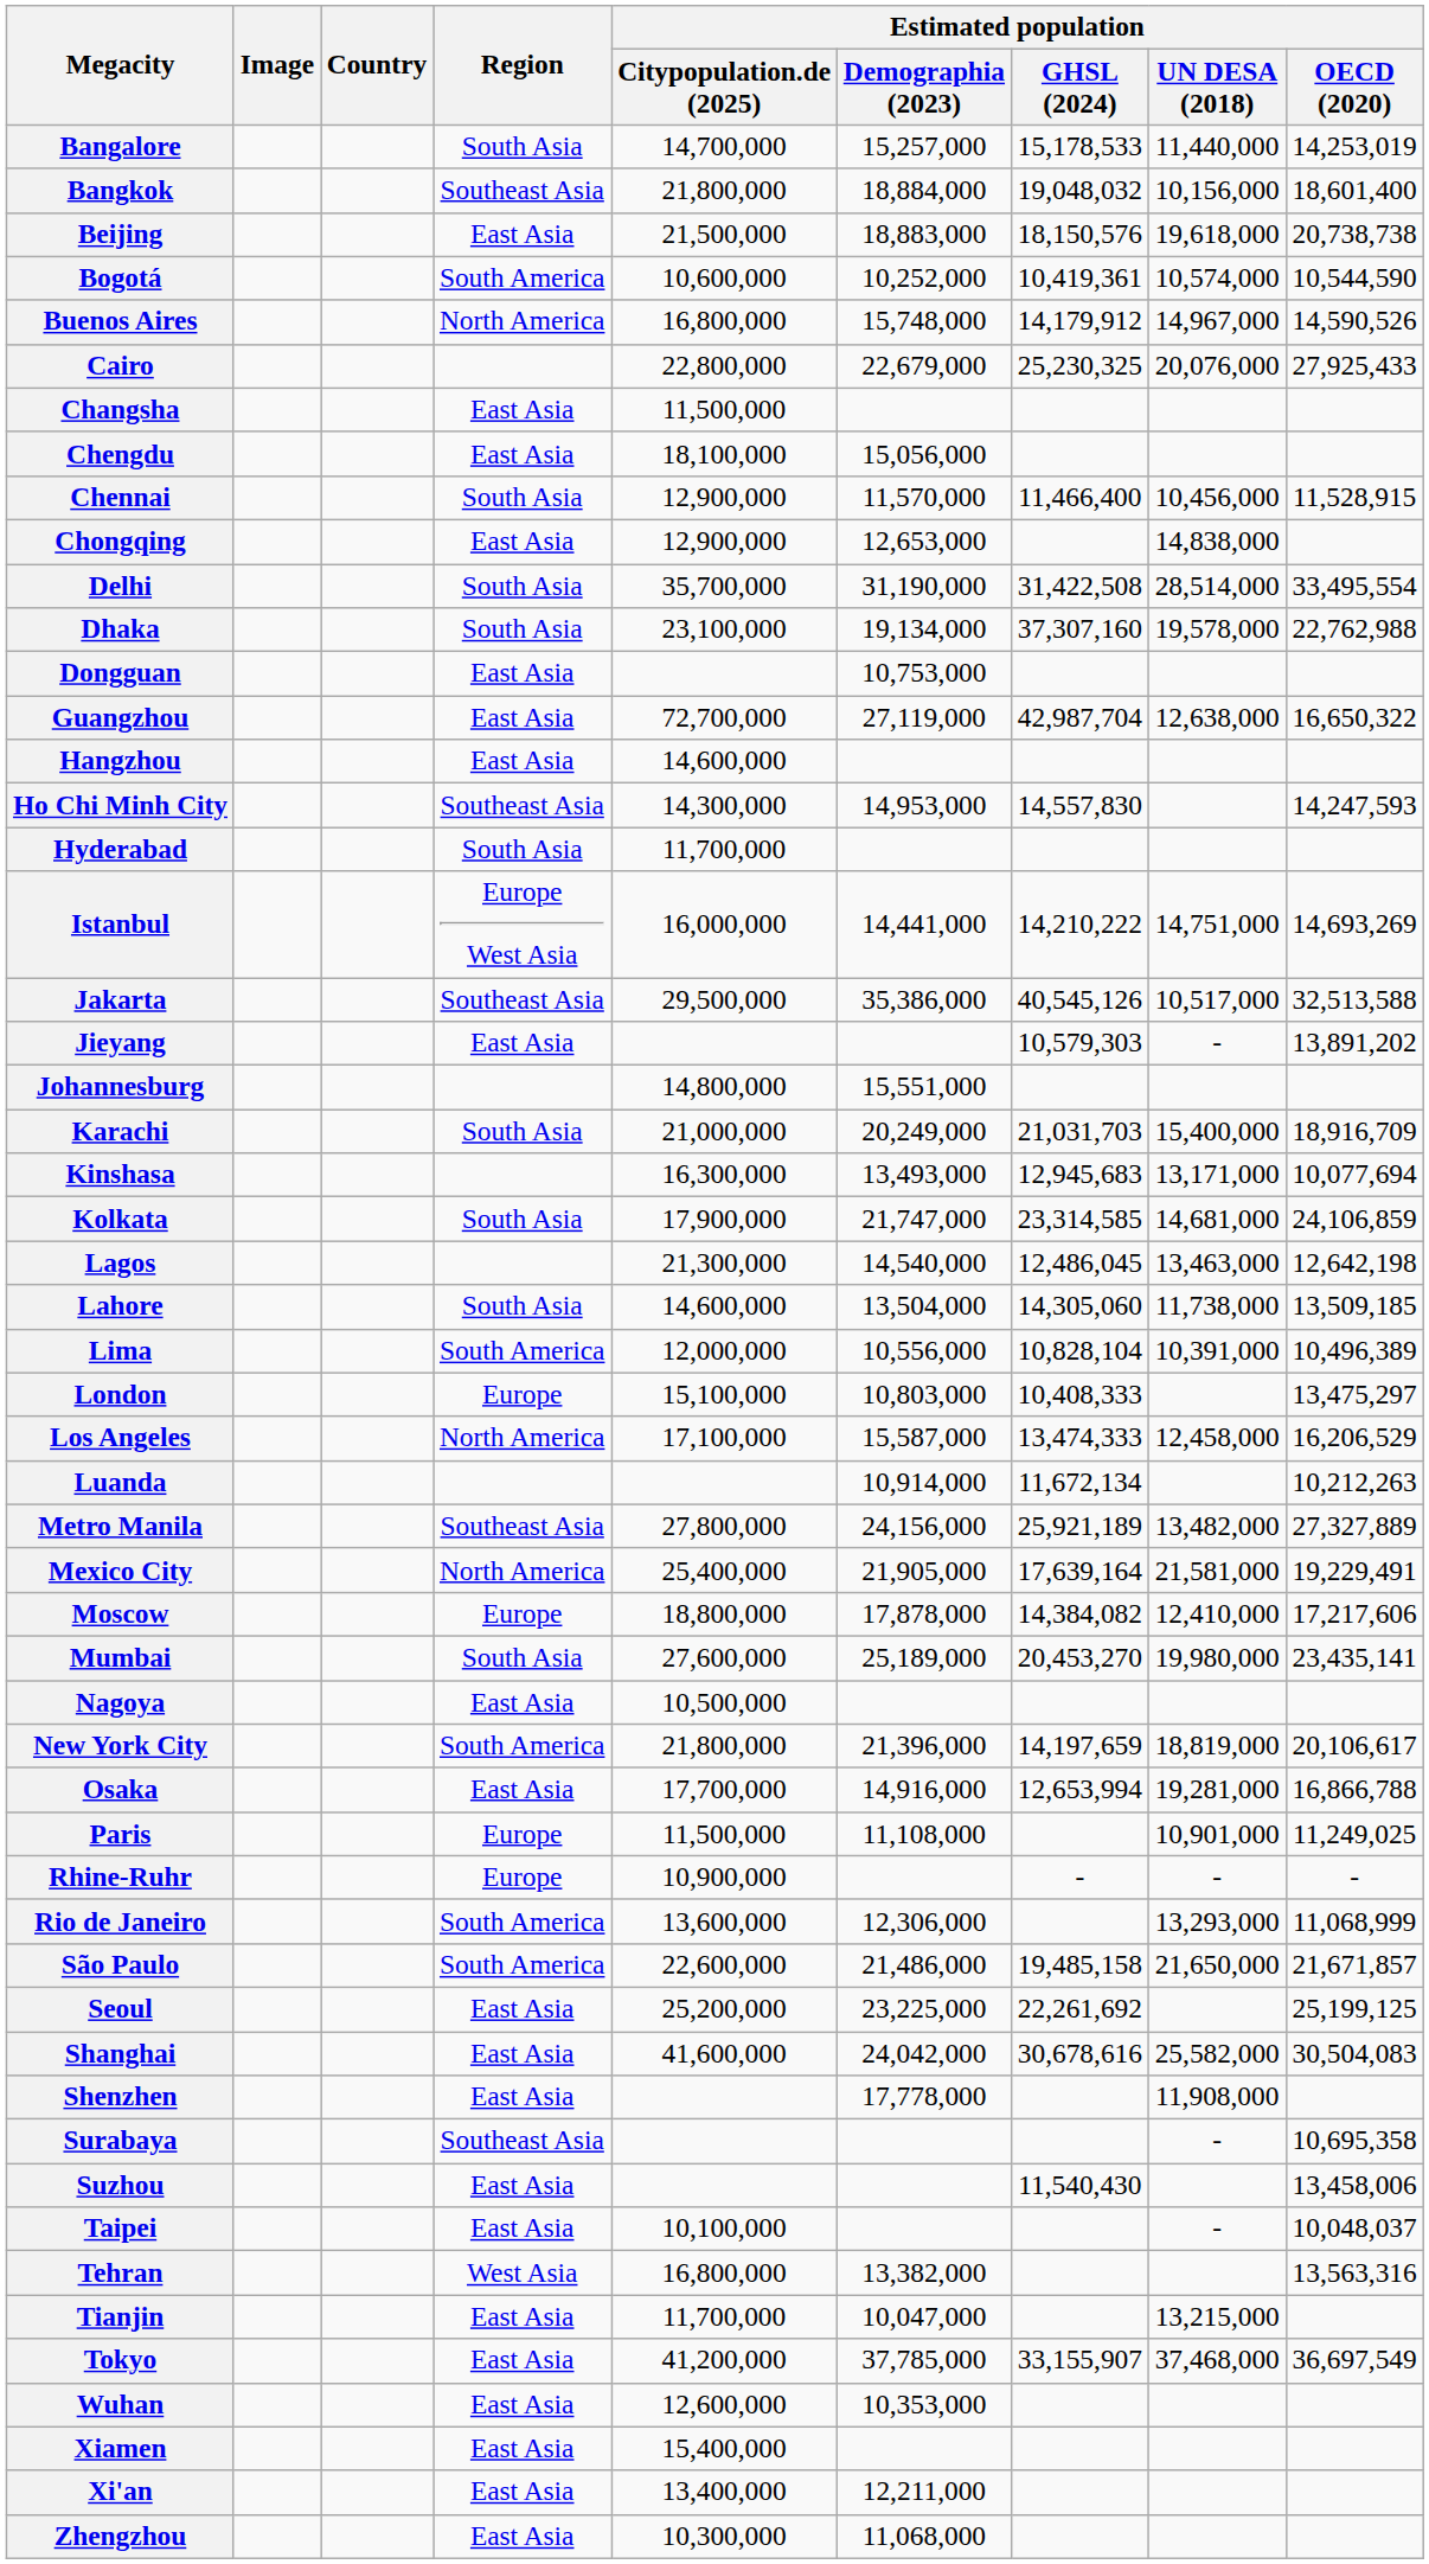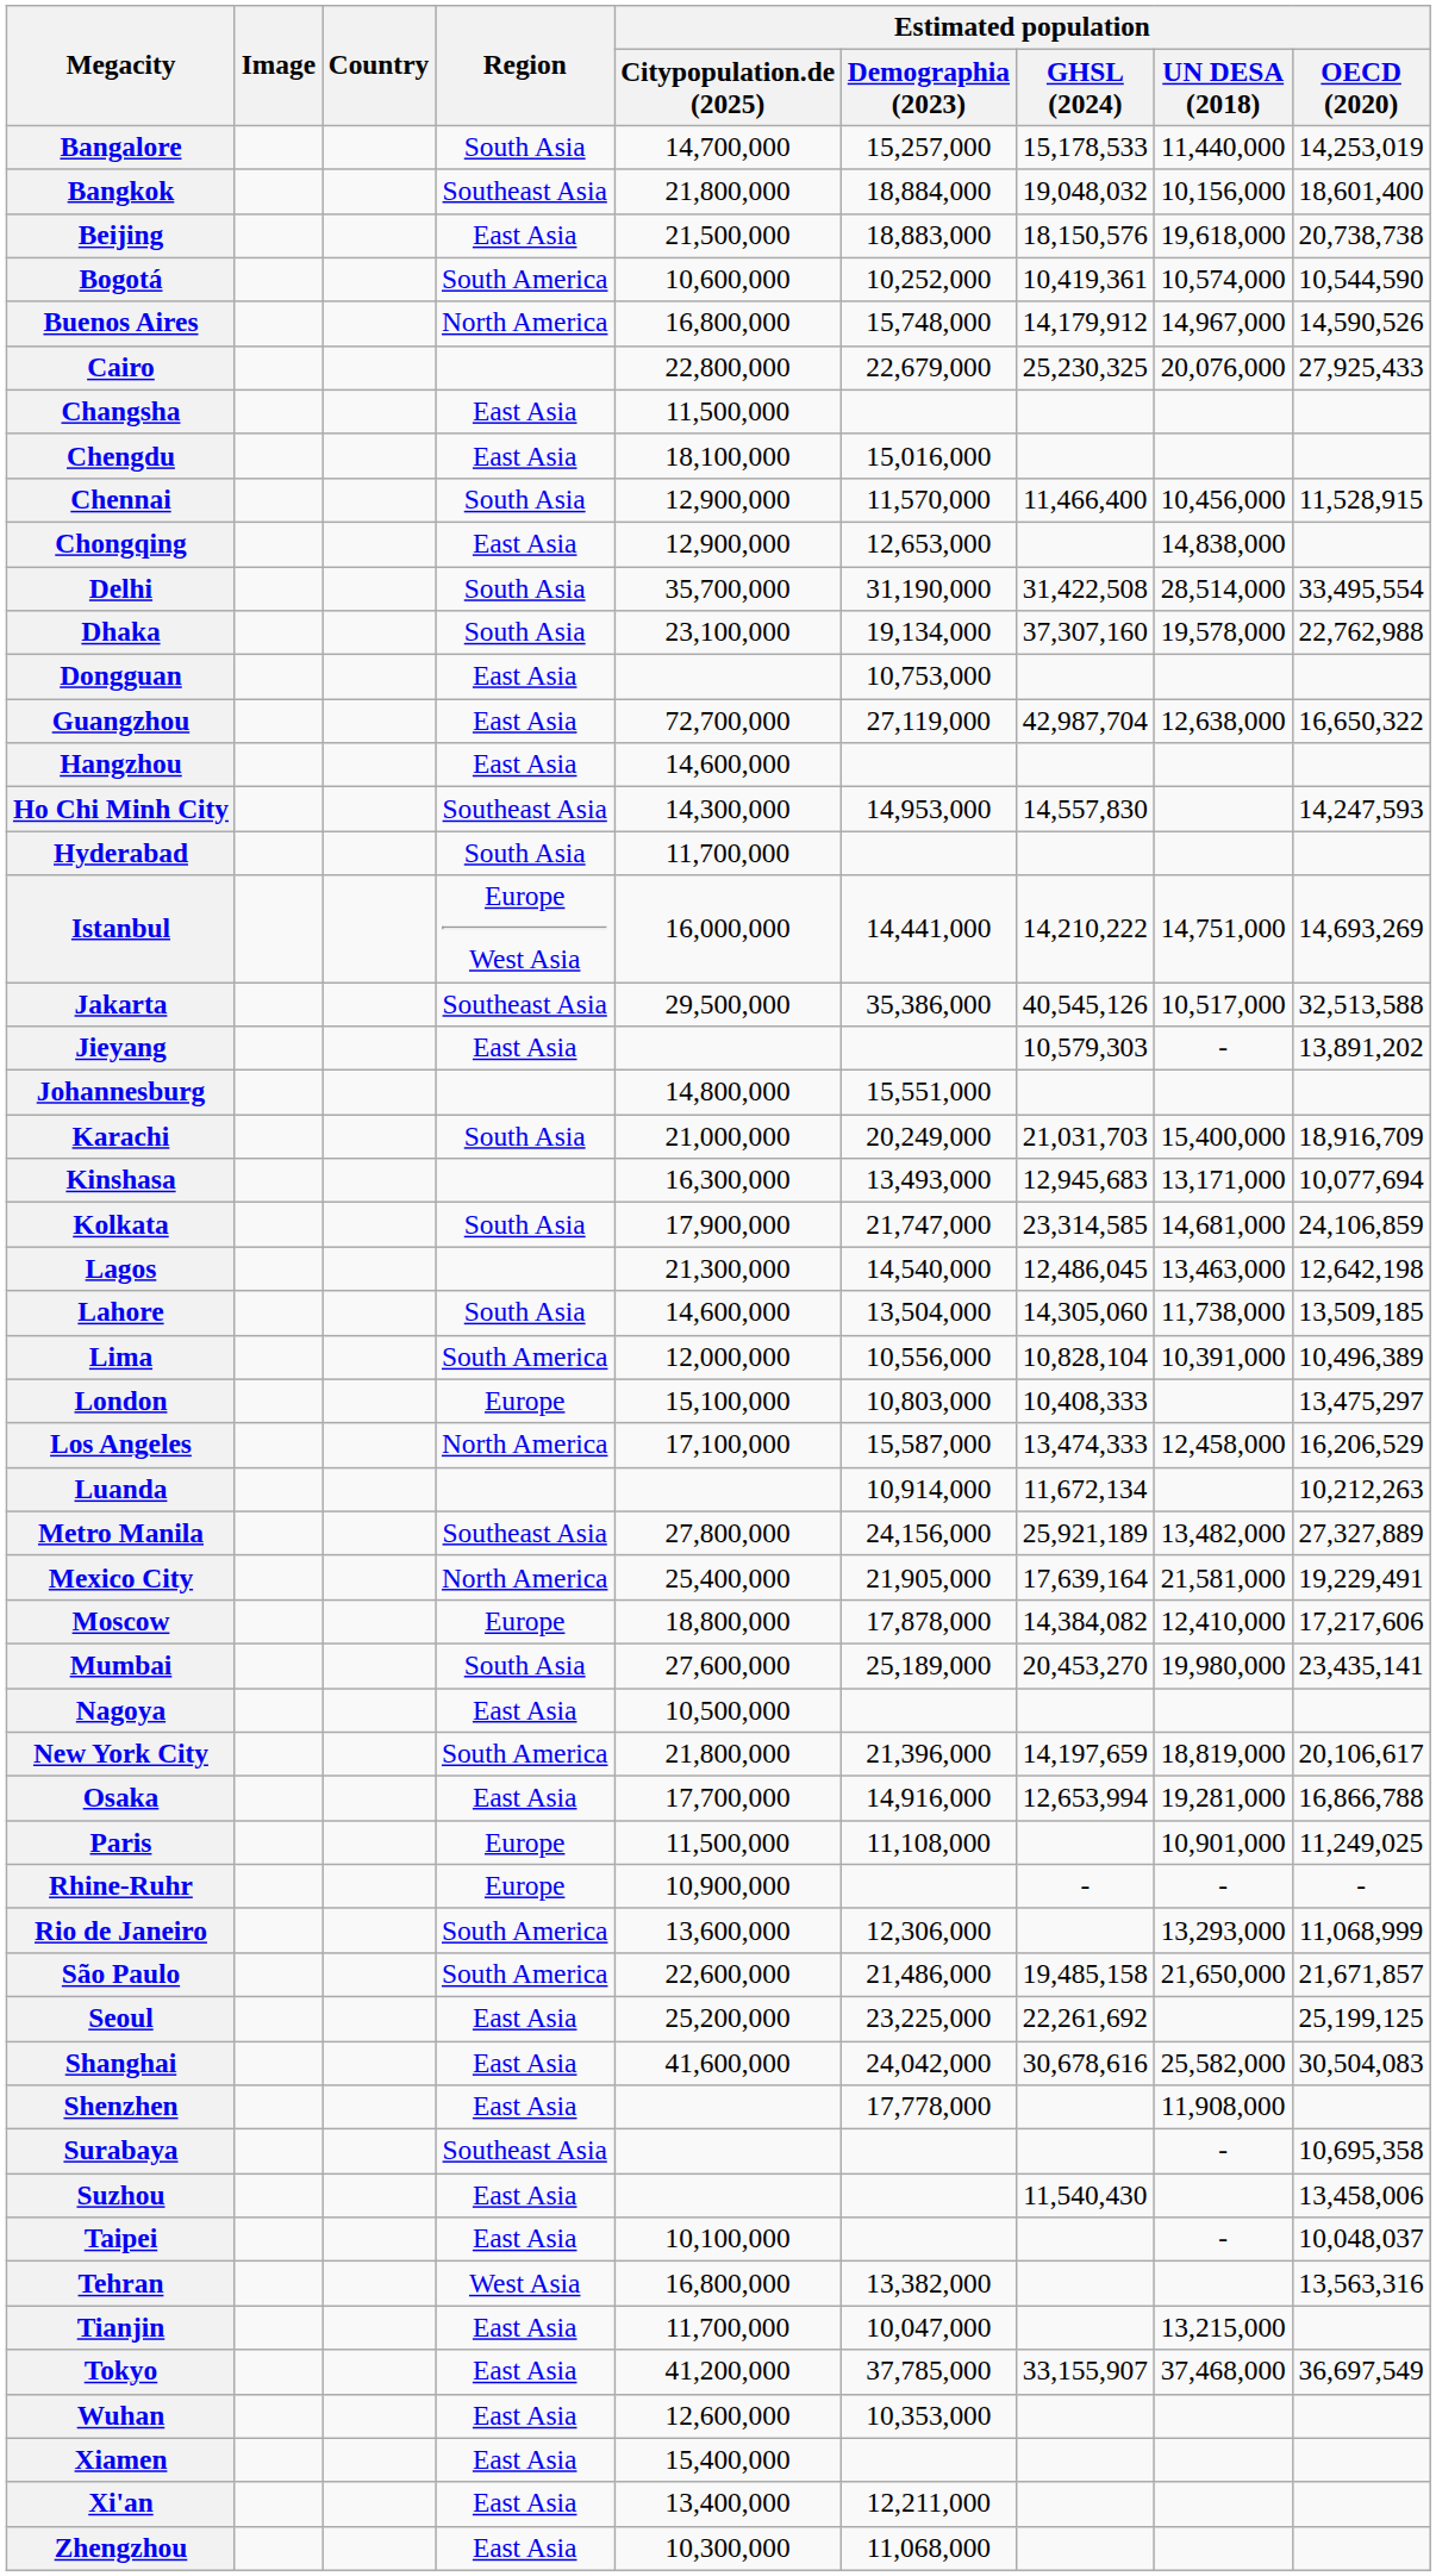Chengdu | Estimated population / Demographia (2023): 15,056,000 -> 15,016,000
